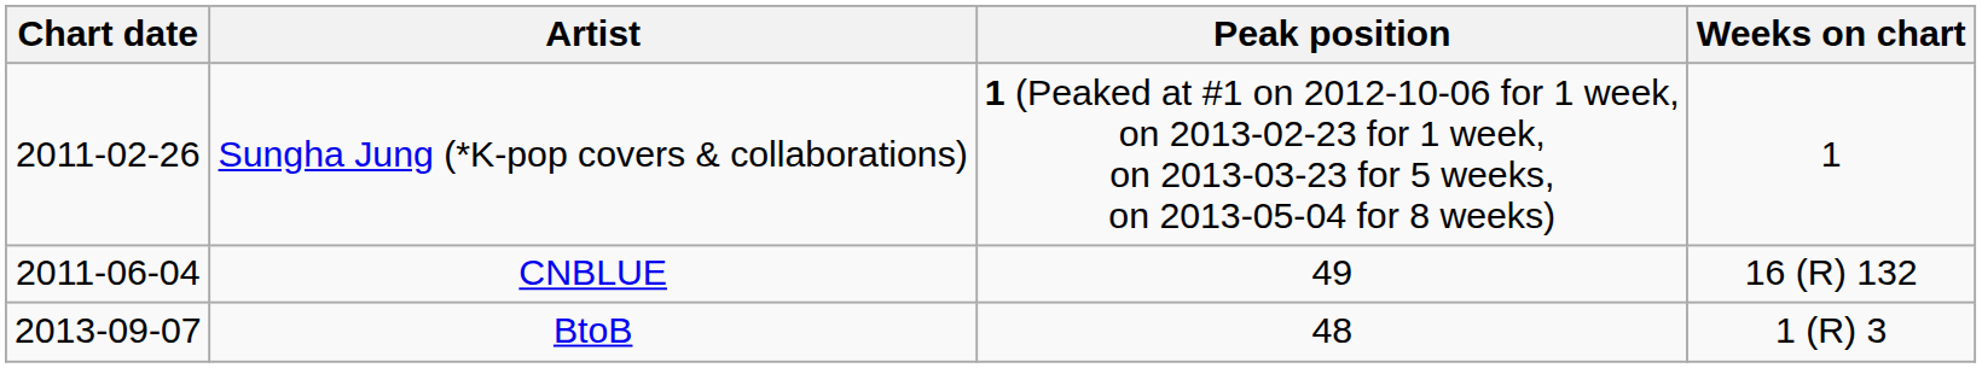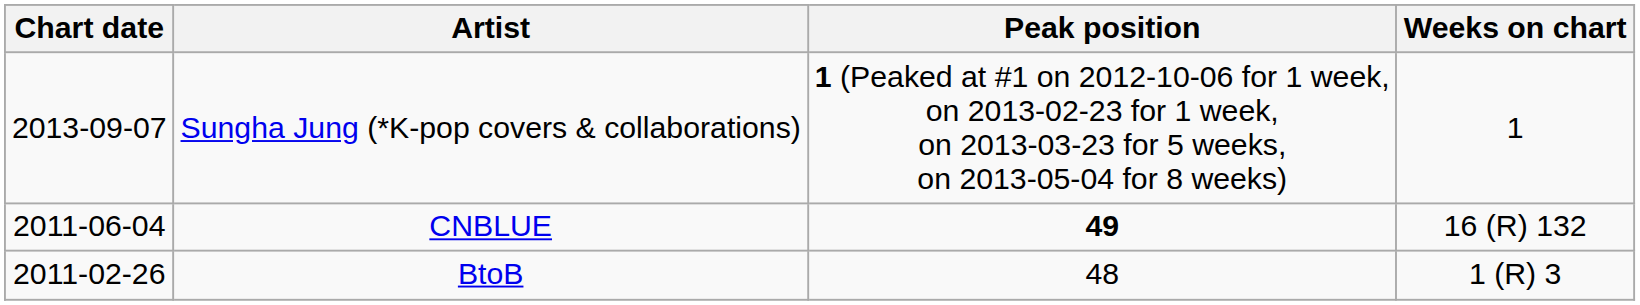Sungha Jung (*K-pop covers & collaborations) | Chart date: 2011-02-26 -> 2013-09-07
CNBLUE | Peak position: normal -> bold
BtoB | Chart date: 2013-09-07 -> 2011-02-26
